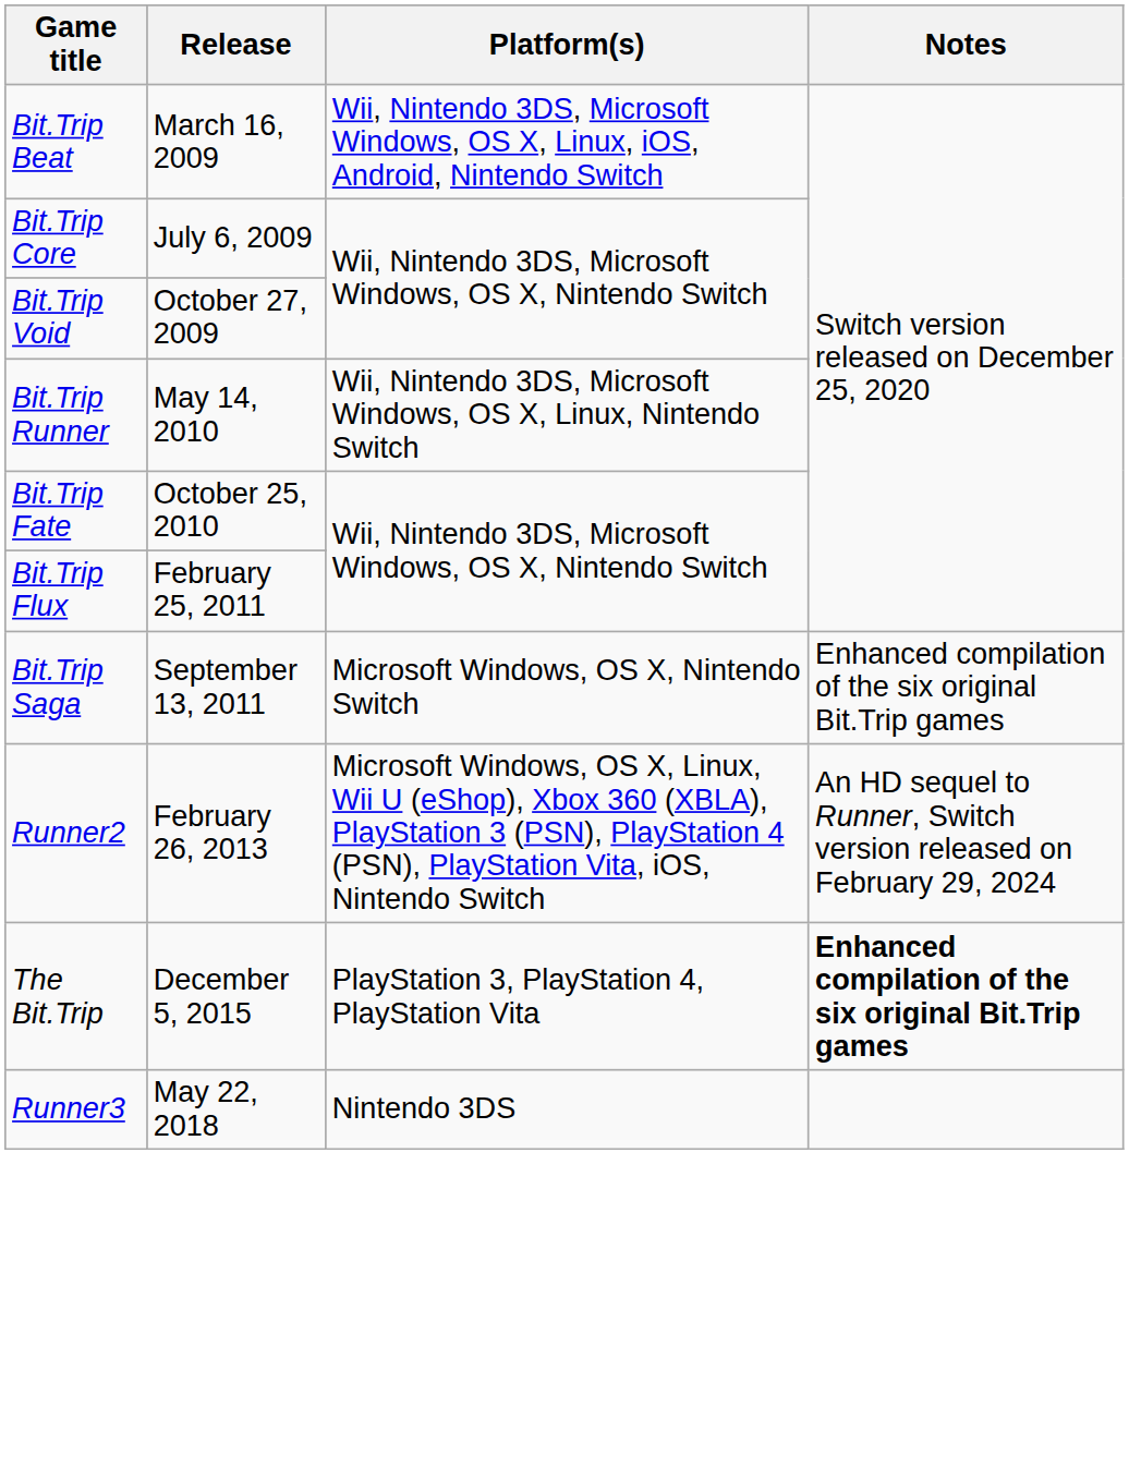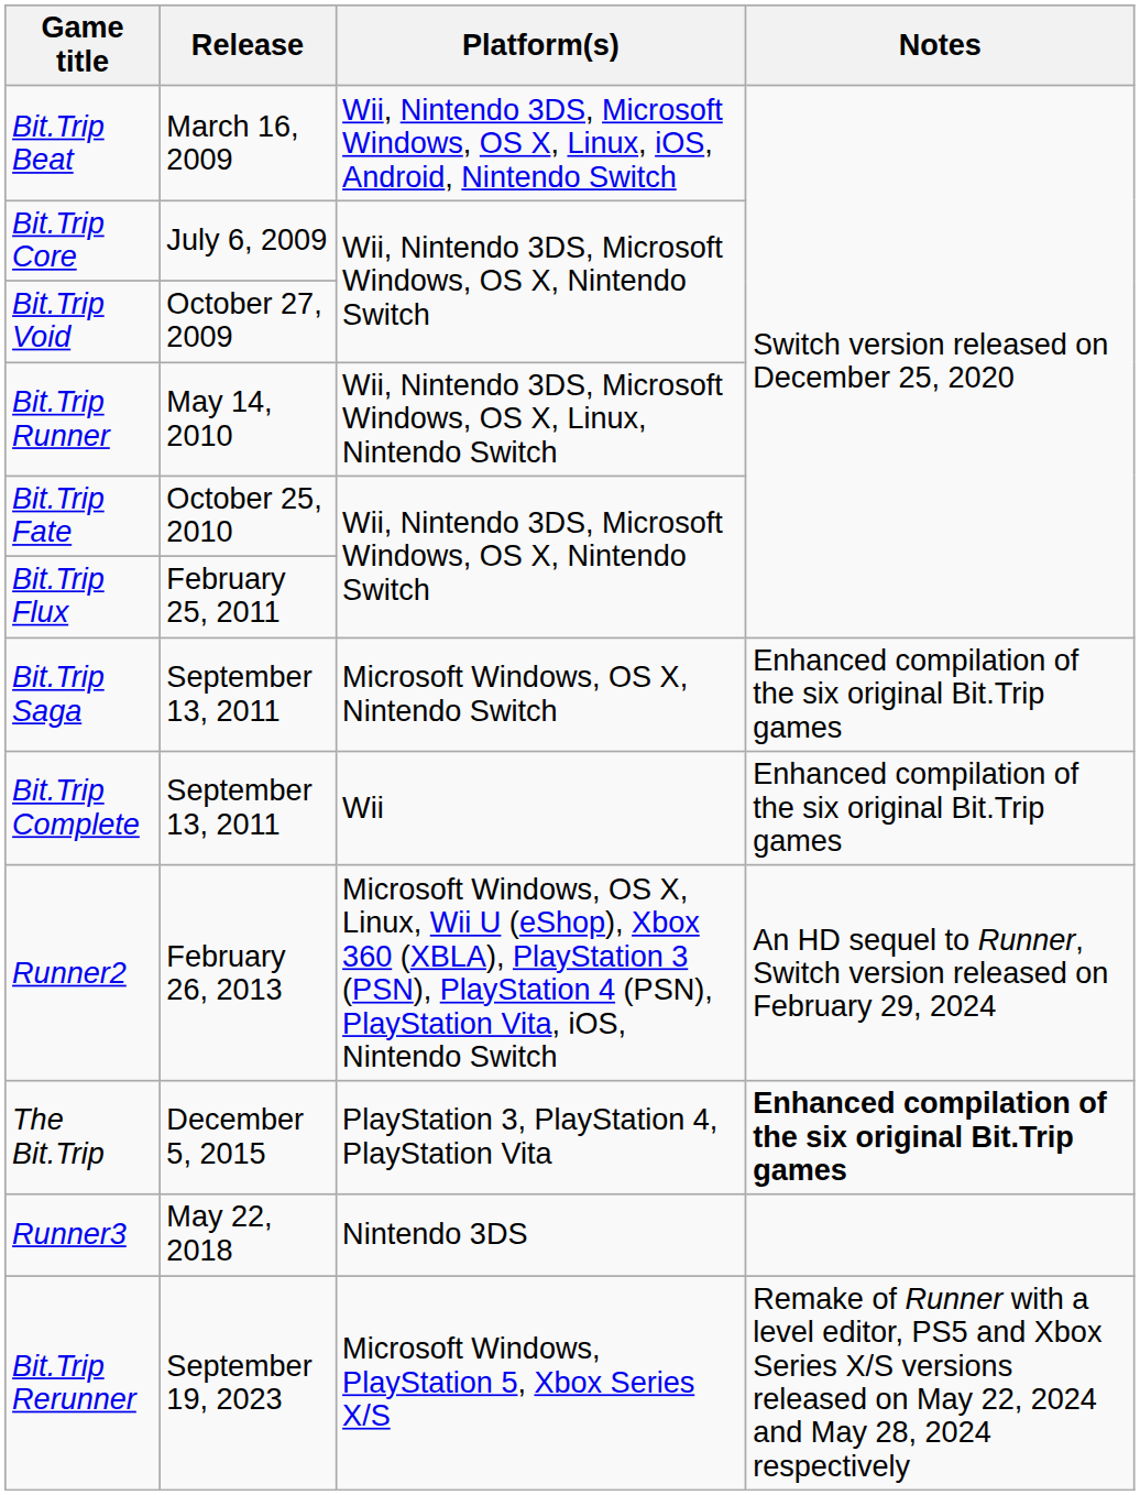+ row: Bit.Trip Complete | September 13, 2011 | Wii | Enhanced compilation of the six original Bit.Trip games
+ row: Bit.Trip Rerunner | September 19, 2023 | Microsoft Windows, PlayStation 5, Xbox Series X/S | Remake of Runner with a level editor, PS5 and Xbox Series X/S versions released on May 22, 2024 and May 28, 2024 respectively
